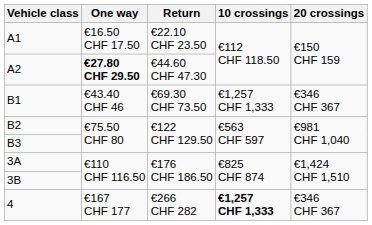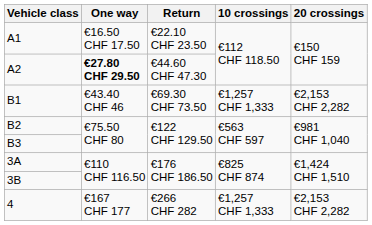B1 | 20 crossings: €346 CHF 367 -> €2,153 CHF 2,282
4 | 10 crossings: bold -> normal
4 | 20 crossings: €346 CHF 367 -> €2,153 CHF 2,282
